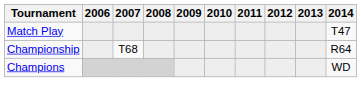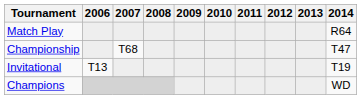Match Play | 2014: T47 -> R64
Championship | 2014: R64 -> T47
+ row: Invitational | T13 | T19
